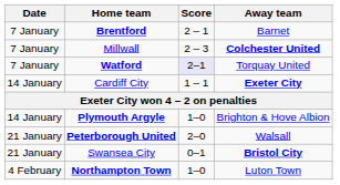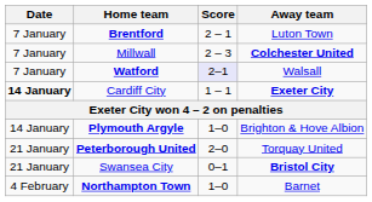Brentford | Away team: Barnet -> Luton Town
Watford | Away team: Torquay United -> Walsall
Cardiff City | Date: normal -> bold
Peterborough United | Away team: Walsall -> Torquay United
Northampton Town | Away team: Luton Town -> Barnet
